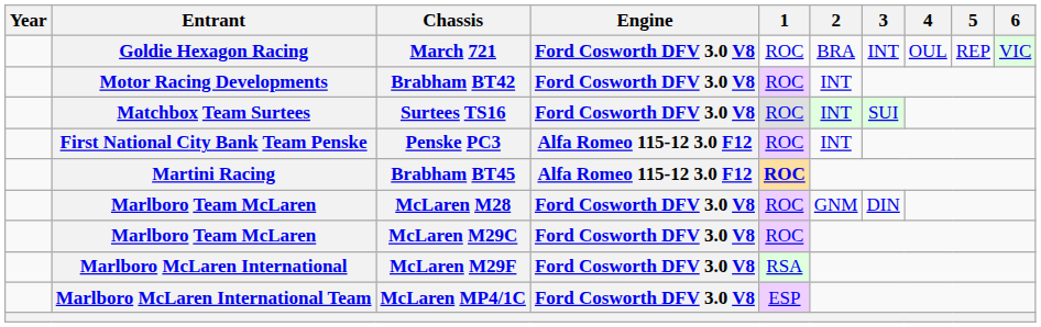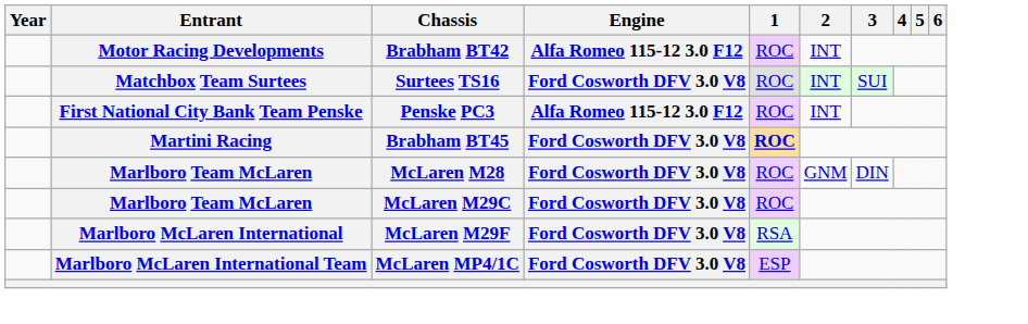- row: Goldie Hexagon Racing | March 721 | Ford Cosworth DFV 3.0 V8 | ROC | BRA | INT | OUL | REP | VIC
Brabham BT42 | Engine: Ford Cosworth DFV 3.0 V8 -> Alfa Romeo 115-12 3.0 F12
Brabham BT45 | Engine: Alfa Romeo 115-12 3.0 F12 -> Ford Cosworth DFV 3.0 V8
